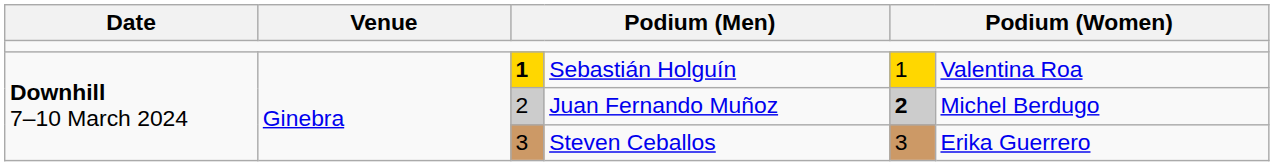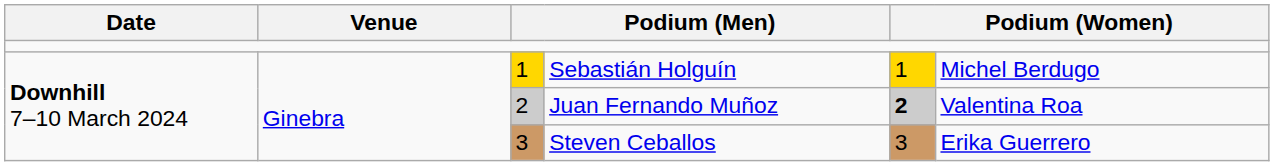Sebastián Holguín | column 3: bold -> normal
Sebastián Holguín | column 6: Valentina Roa -> Michel Berdugo
Juan Fernando Muñoz | column 6: Michel Berdugo -> Valentina Roa
